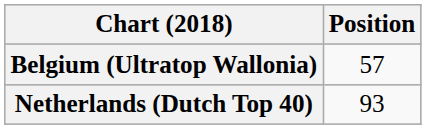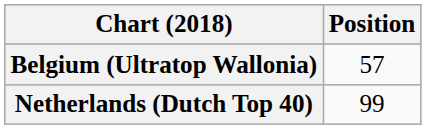Netherlands (Dutch Top 40) | Position: 93 -> 99
